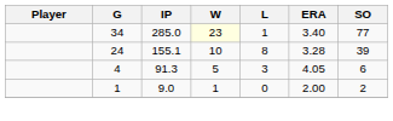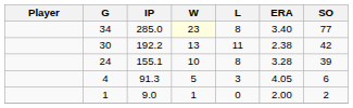34 | L: 1 -> 8
+ row: 30 | 192.2 | 13 | 11 | 2.38 | 42
